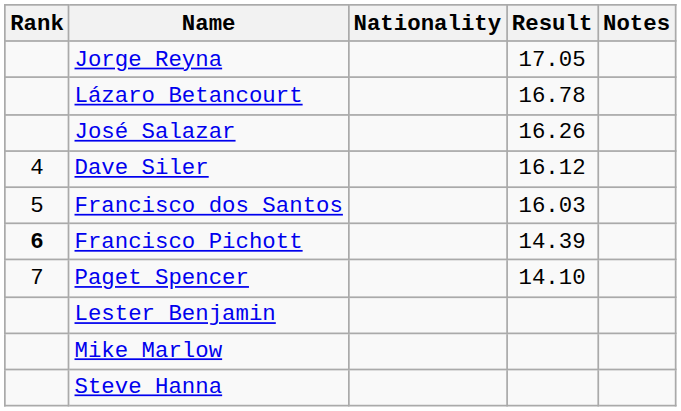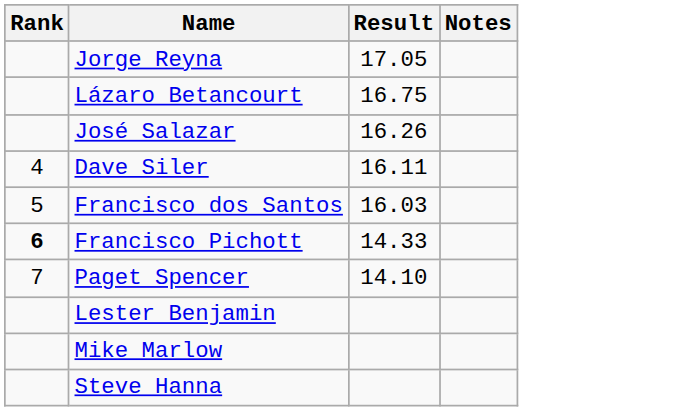- column: Nationality
Lázaro Betancourt | Result: 16.78 -> 16.75
Dave Siler | Result: 16.12 -> 16.11
Francisco Pichott | Result: 14.39 -> 14.33
